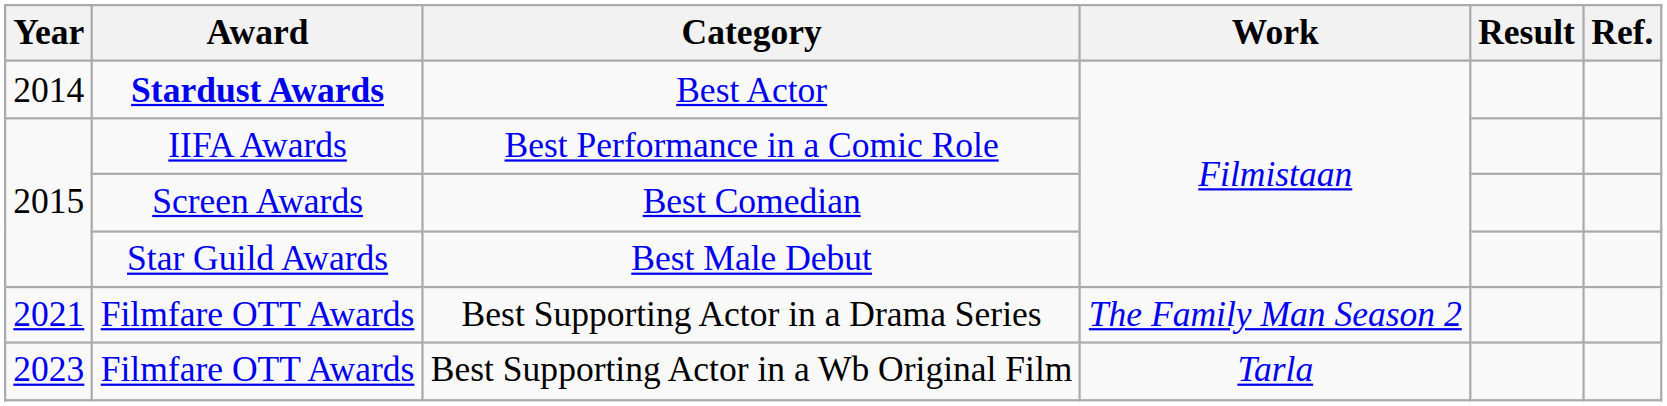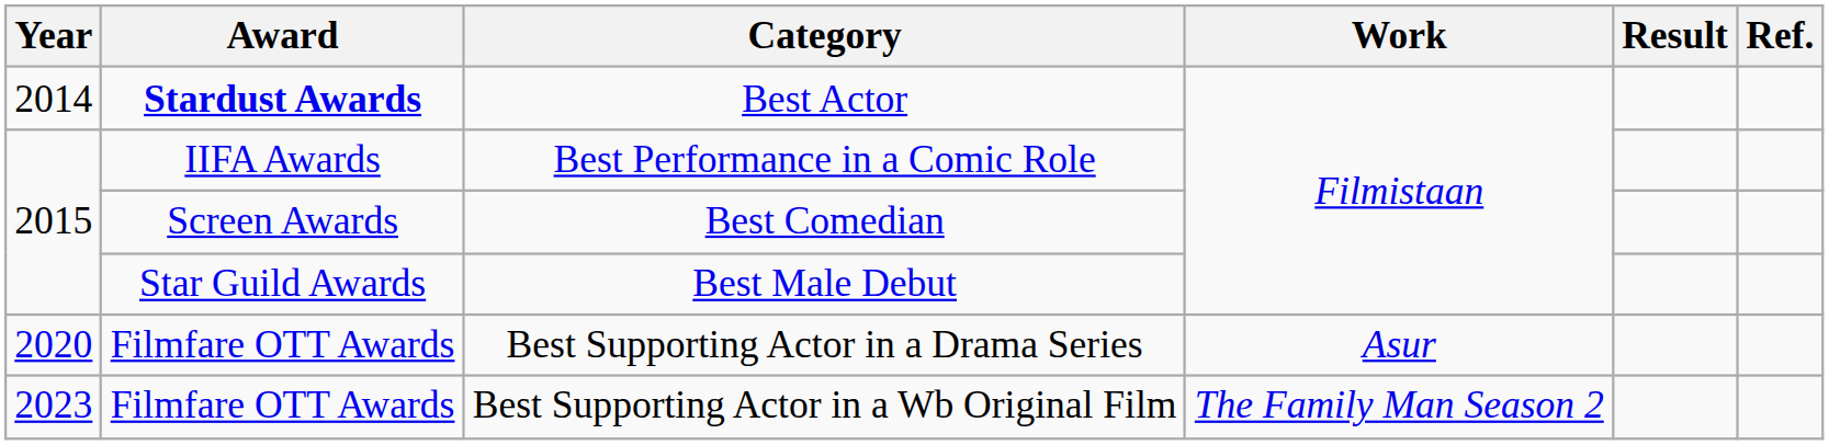+ row: 2020 | Filmfare OTT Awards | Best Supporting Actor in a Drama Series | Asur
- row: 2021 | Filmfare OTT Awards | Best Supporting Actor in a Drama Series | The Family Man Season 2
Best Supporting Actor in a Wb Original Film | Work: Tarla -> The Family Man Season 2
